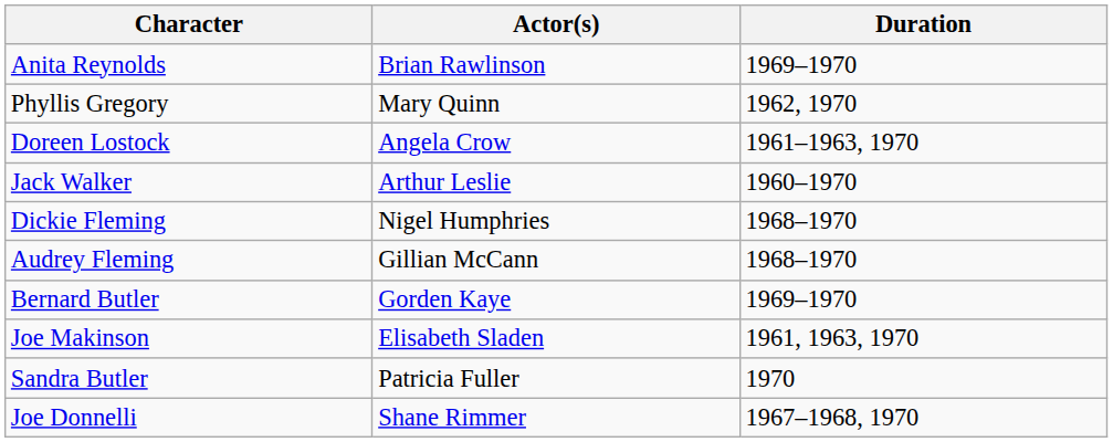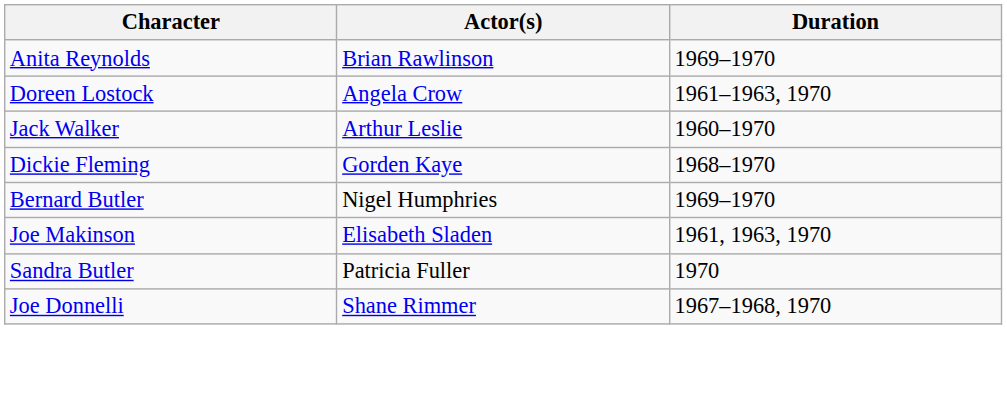- row: Phyllis Gregory | Mary Quinn | 1962, 1970
Dickie Fleming | Actor(s): Nigel Humphries -> Gorden Kaye
- row: Audrey Fleming | Gillian McCann | 1968–1970
Bernard Butler | Actor(s): Gorden Kaye -> Nigel Humphries
